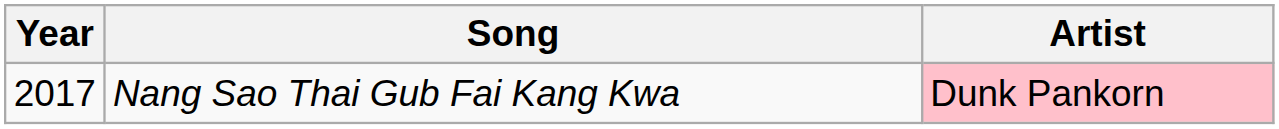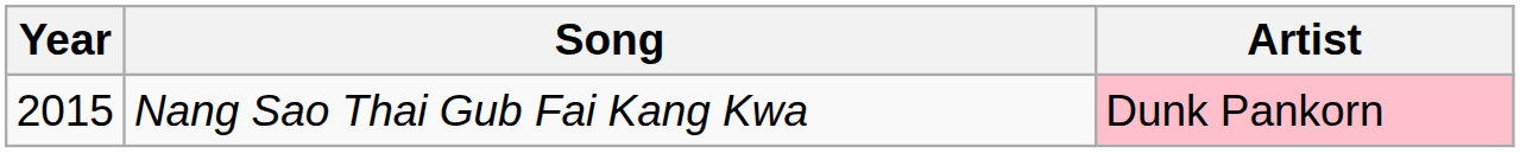Nang Sao Thai Gub Fai Kang Kwa | Year: 2017 -> 2015
